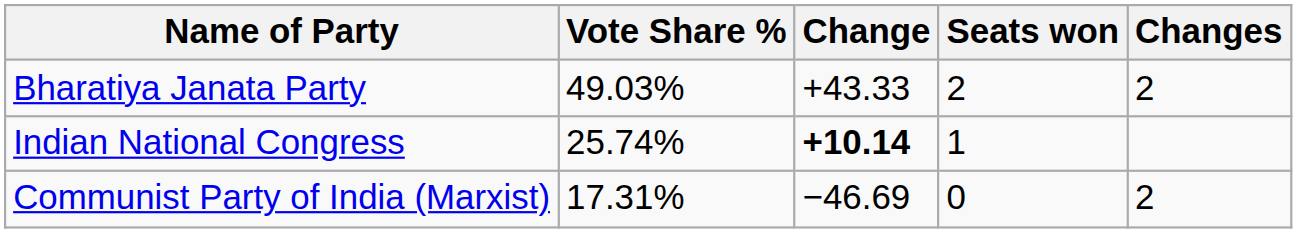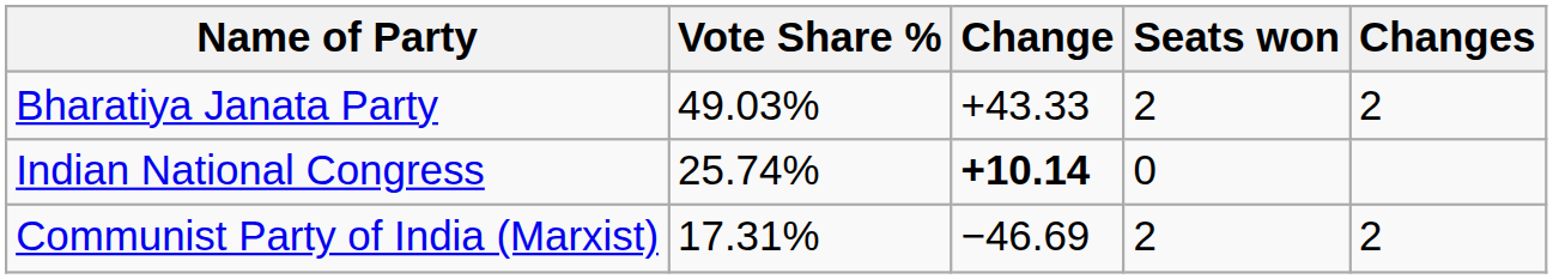Indian National Congress | Seats won: 1 -> 0
Communist Party of India (Marxist) | Seats won: 0 -> 2
